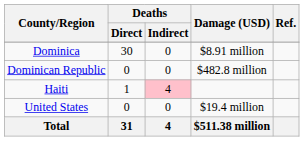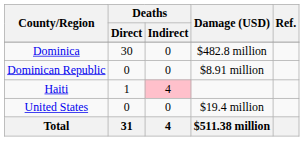Dominica | Damage (USD): $8.91 million -> $482.8 million
Dominican Republic | Damage (USD): $482.8 million -> $8.91 million
